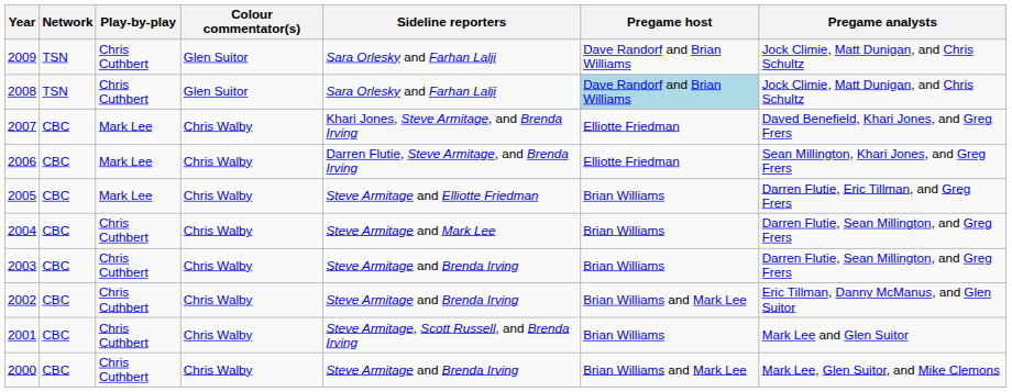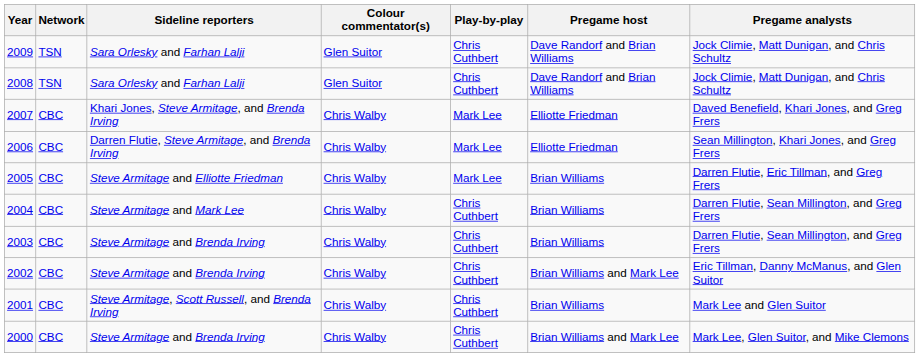columns swapped: Play-by-play <-> Sideline reporters
2008 | Pregame host: lightblue background -> no background
